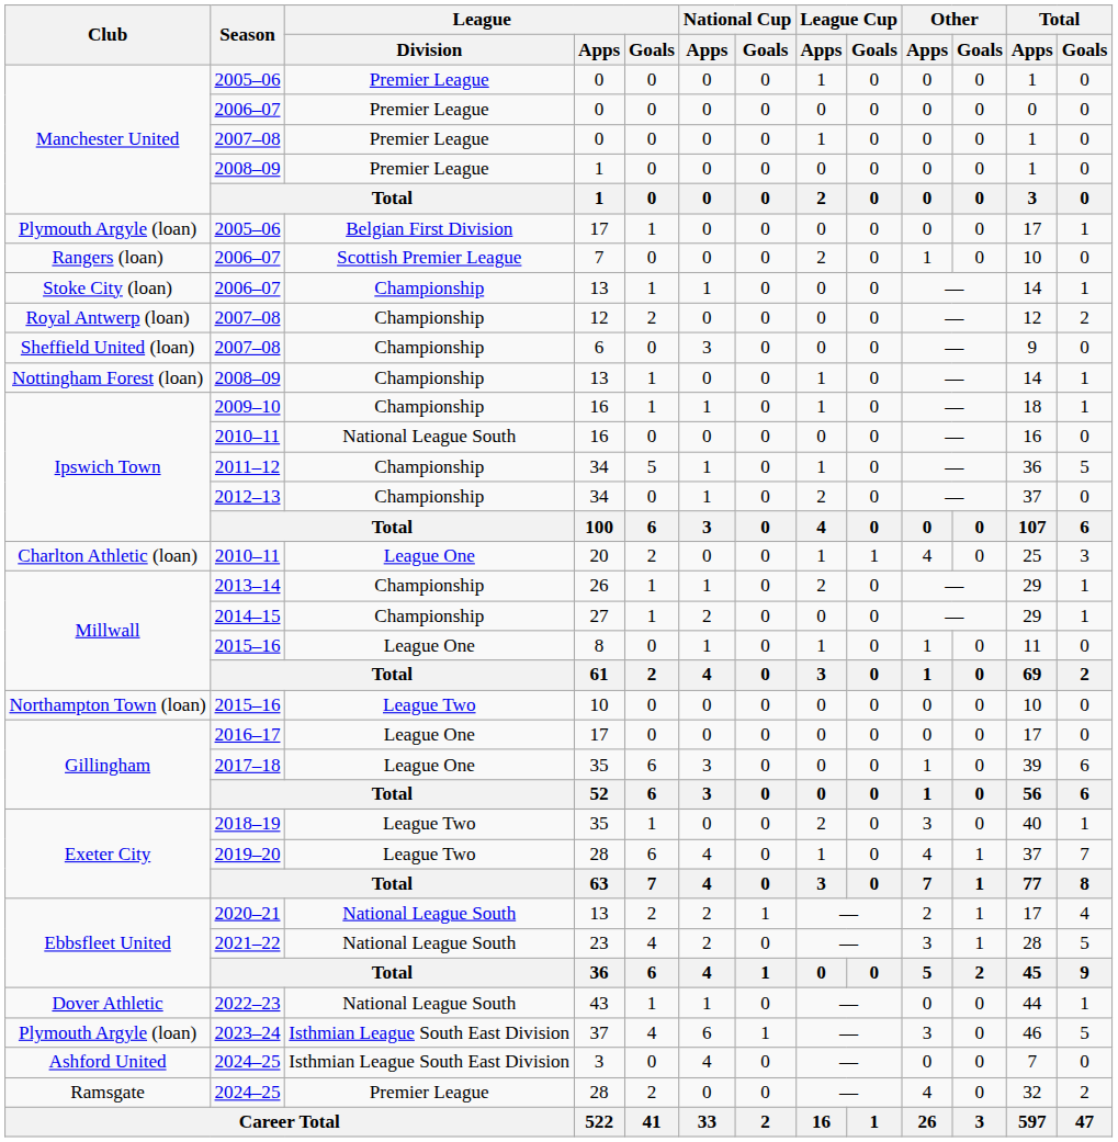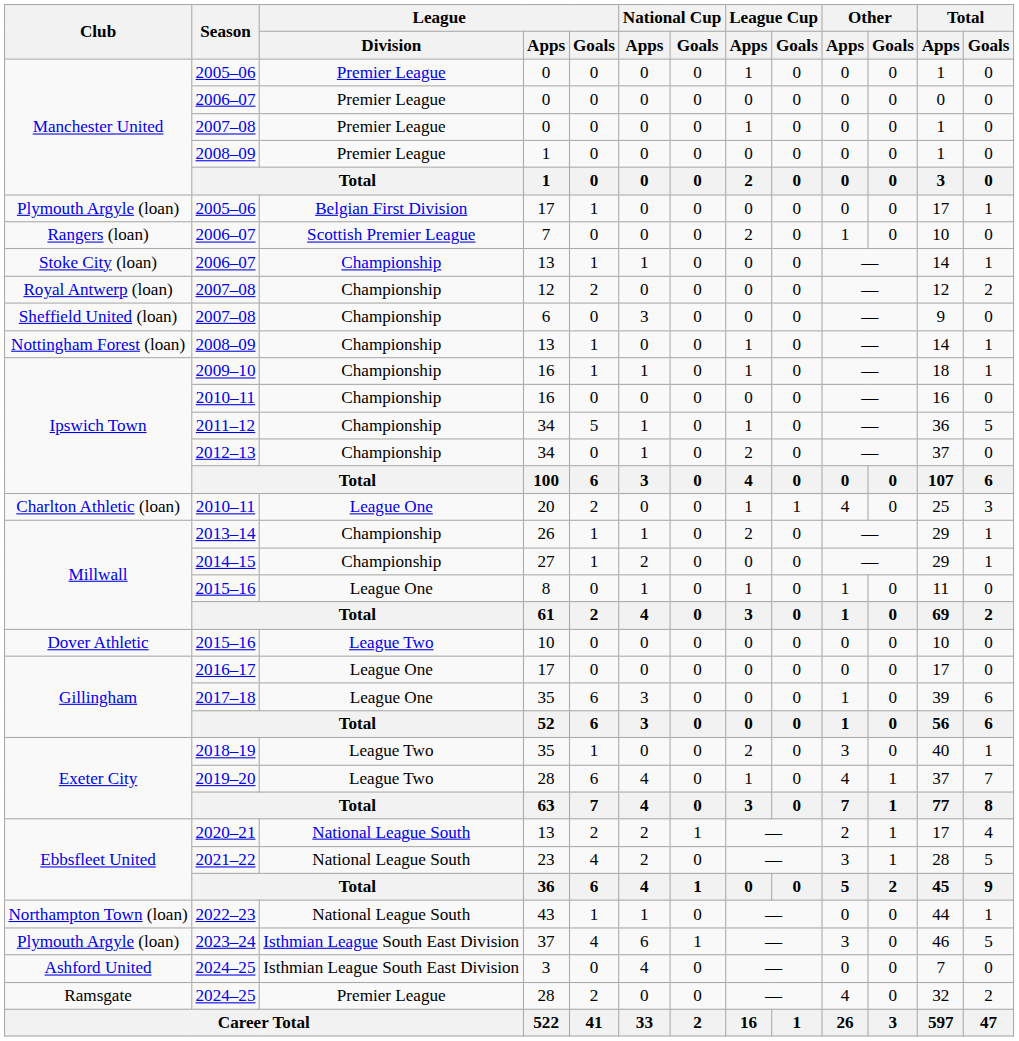2010–11 / 16 | League / Division: National League South -> Championship
2015–16 / 10 | Club: Northampton Town (loan) -> Dover Athletic
2022–23 | Club: Dover Athletic -> Northampton Town (loan)
